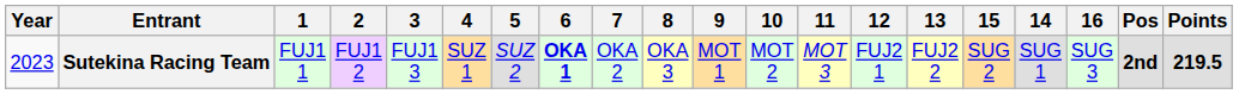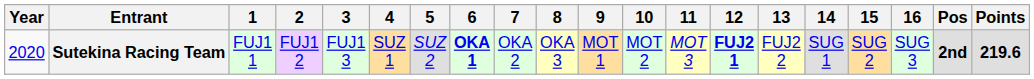columns swapped: 14 <-> 15
Sutekina Racing Team | Year: 2023 -> 2020
Sutekina Racing Team | 12: normal -> bold
Sutekina Racing Team | Points: 219.5 -> 219.6
